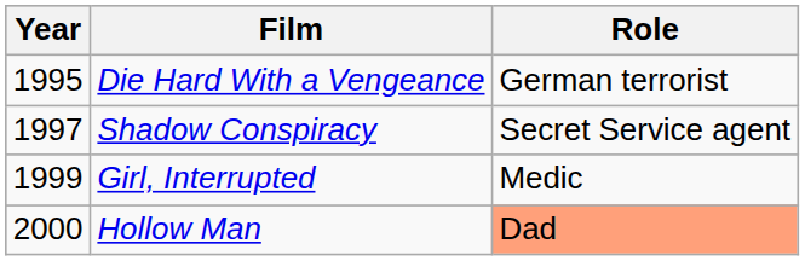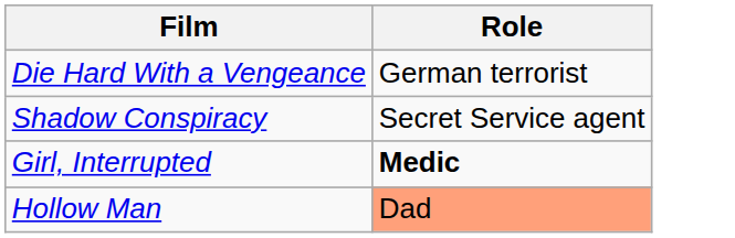- column: Year | 1995 | 1997 | 1999 | 2000
Girl, Interrupted | Role: normal -> bold
